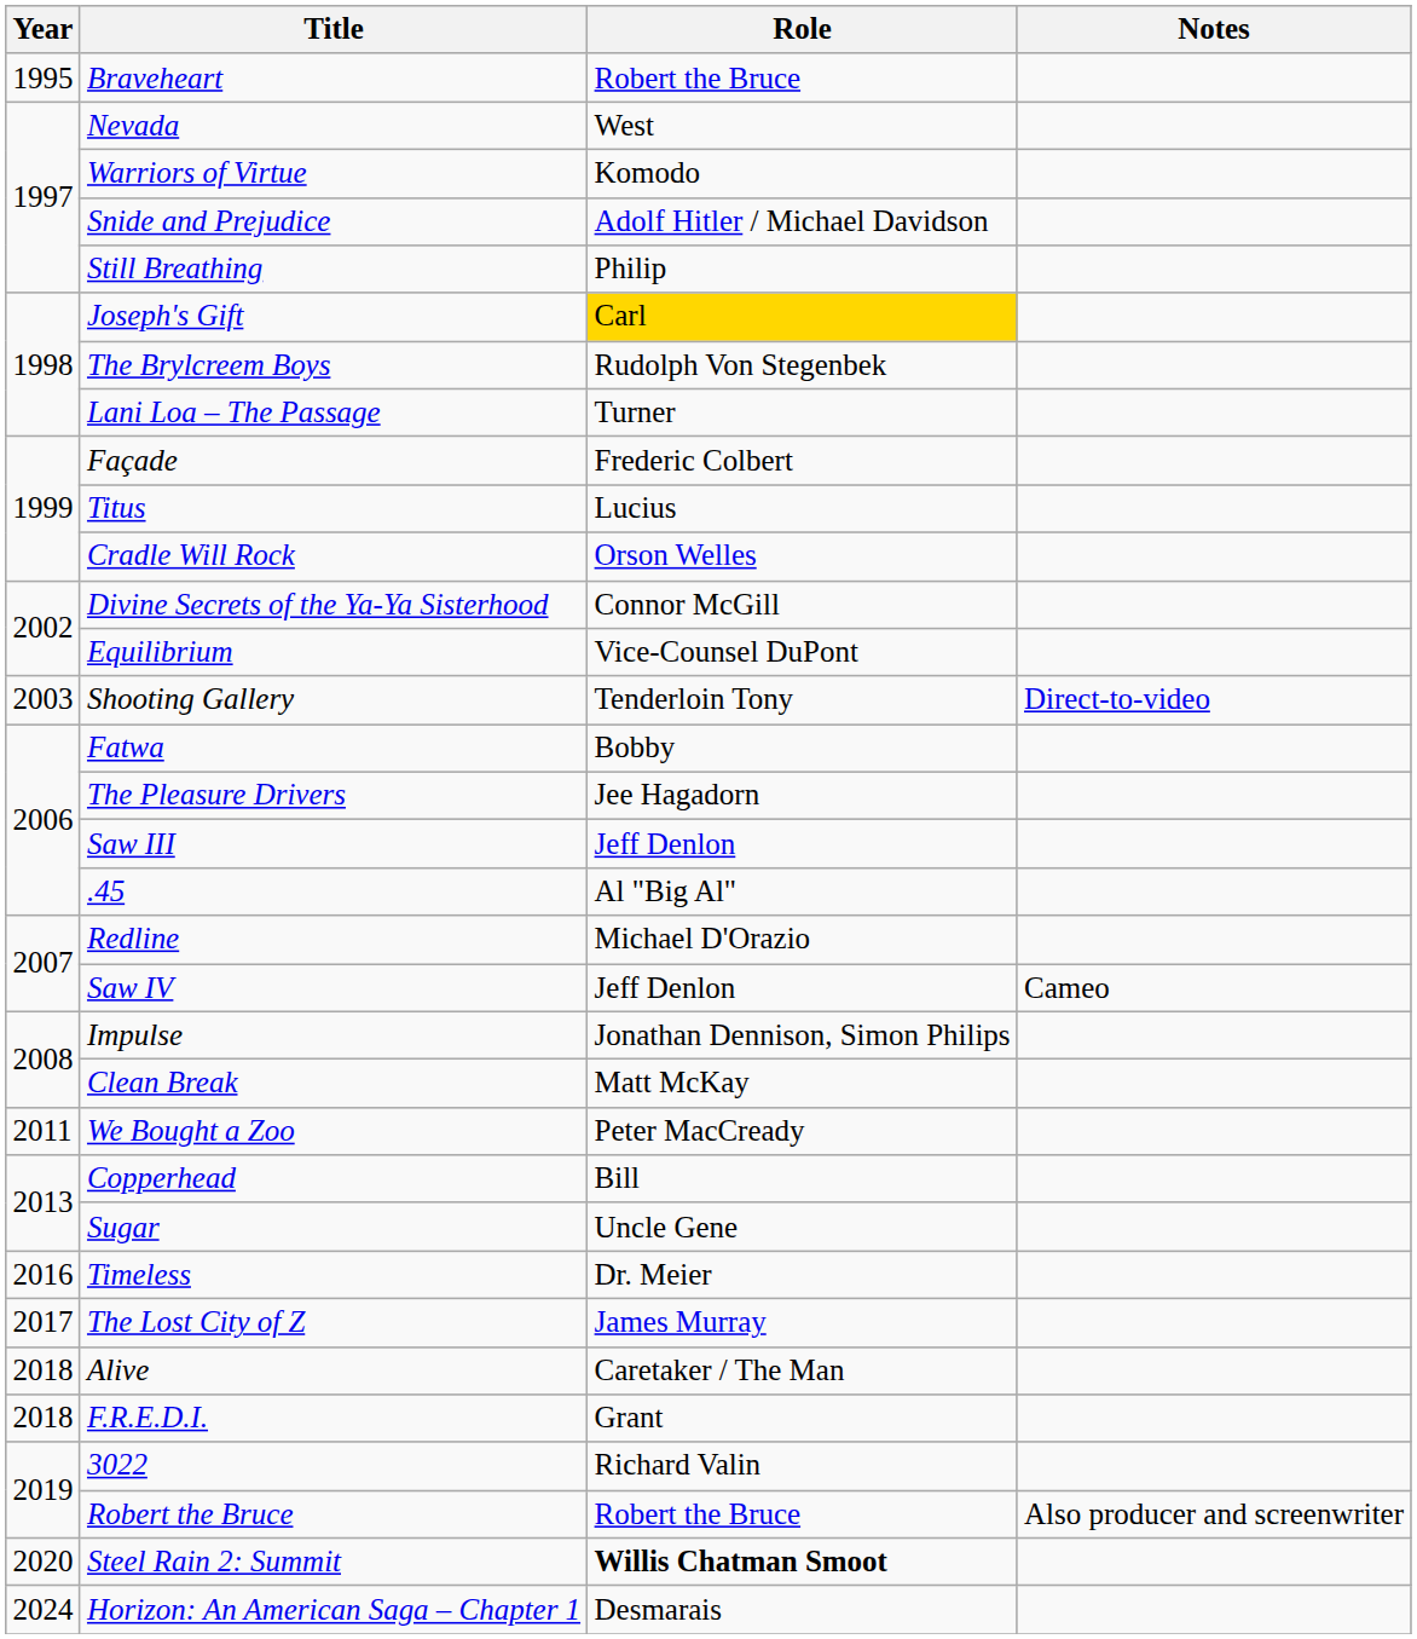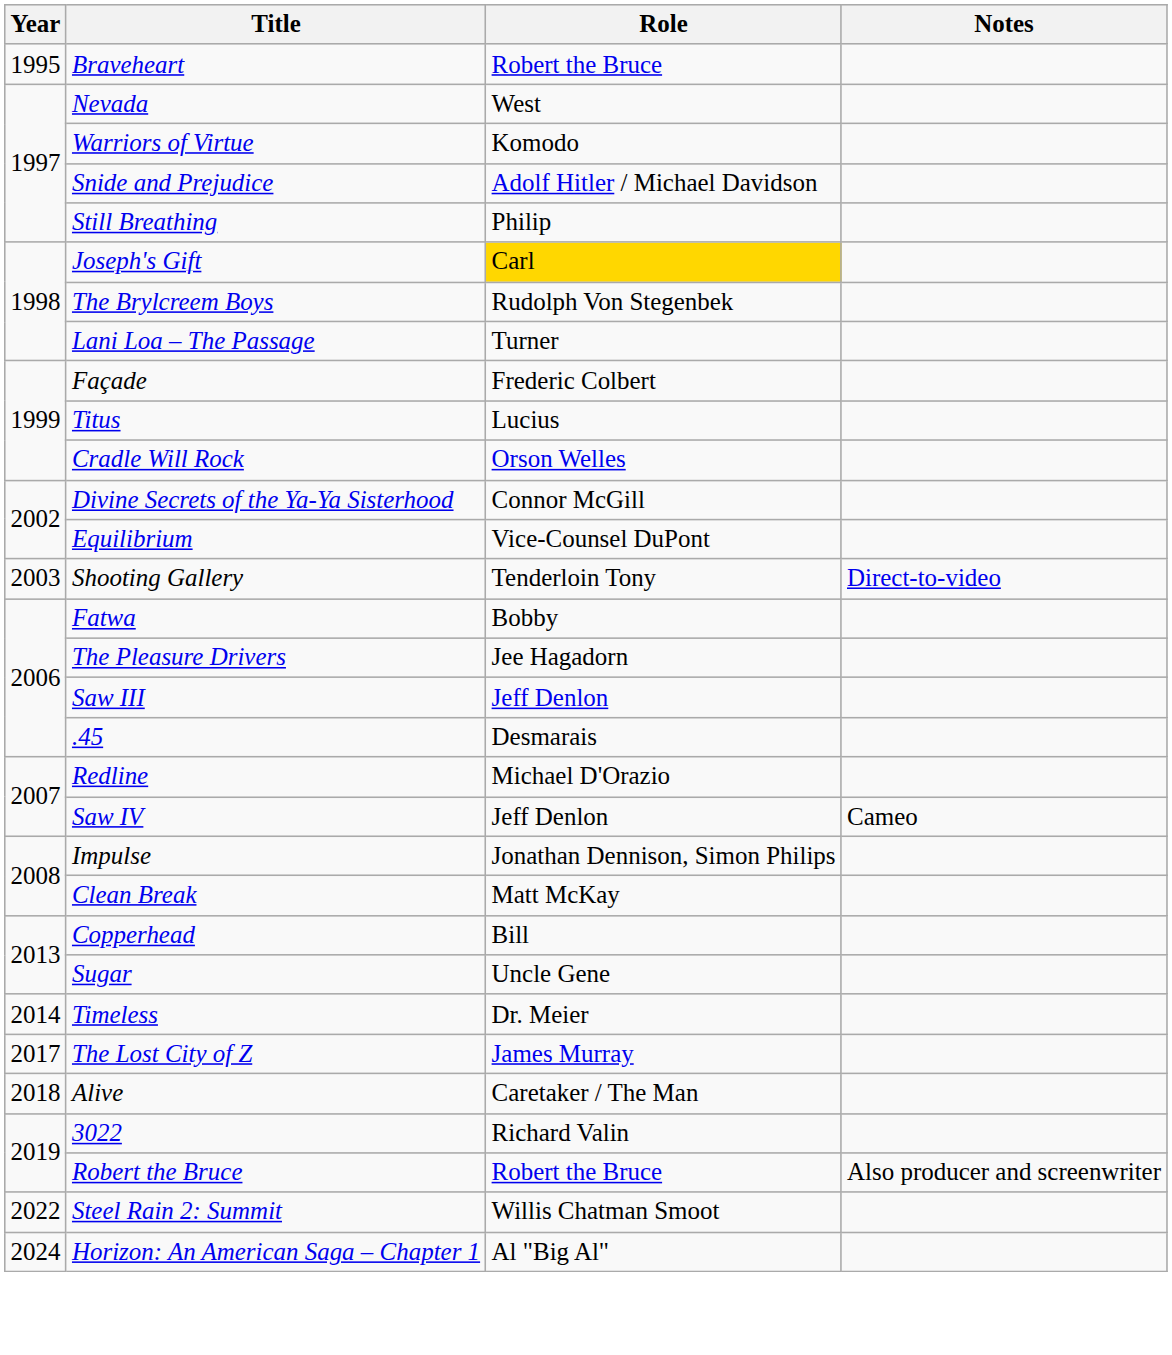.45 | Role: Al "Big Al" -> Desmarais
- row: 2011 | We Bought a Zoo | Peter MacCready
Timeless | Year: 2016 -> 2014
- row: 2018 | F.R.E.D.I. | Grant
Steel Rain 2: Summit | Year: 2020 -> 2022
Steel Rain 2: Summit | Role: bold -> normal
Horizon: An American Saga – Chapter 1 | Role: Desmarais -> Al "Big Al"
